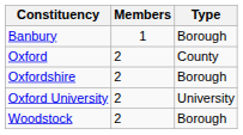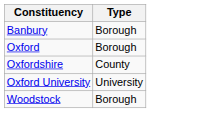- column: Members | 1 | 2 | 2 | 2 | 2
Oxford | Type: County -> Borough
Oxfordshire | Type: Borough -> County
